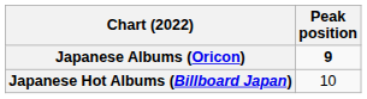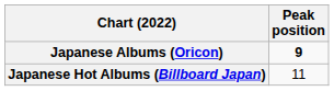Japanese Hot Albums (Billboard Japan) | Peak position: 10 -> 11
